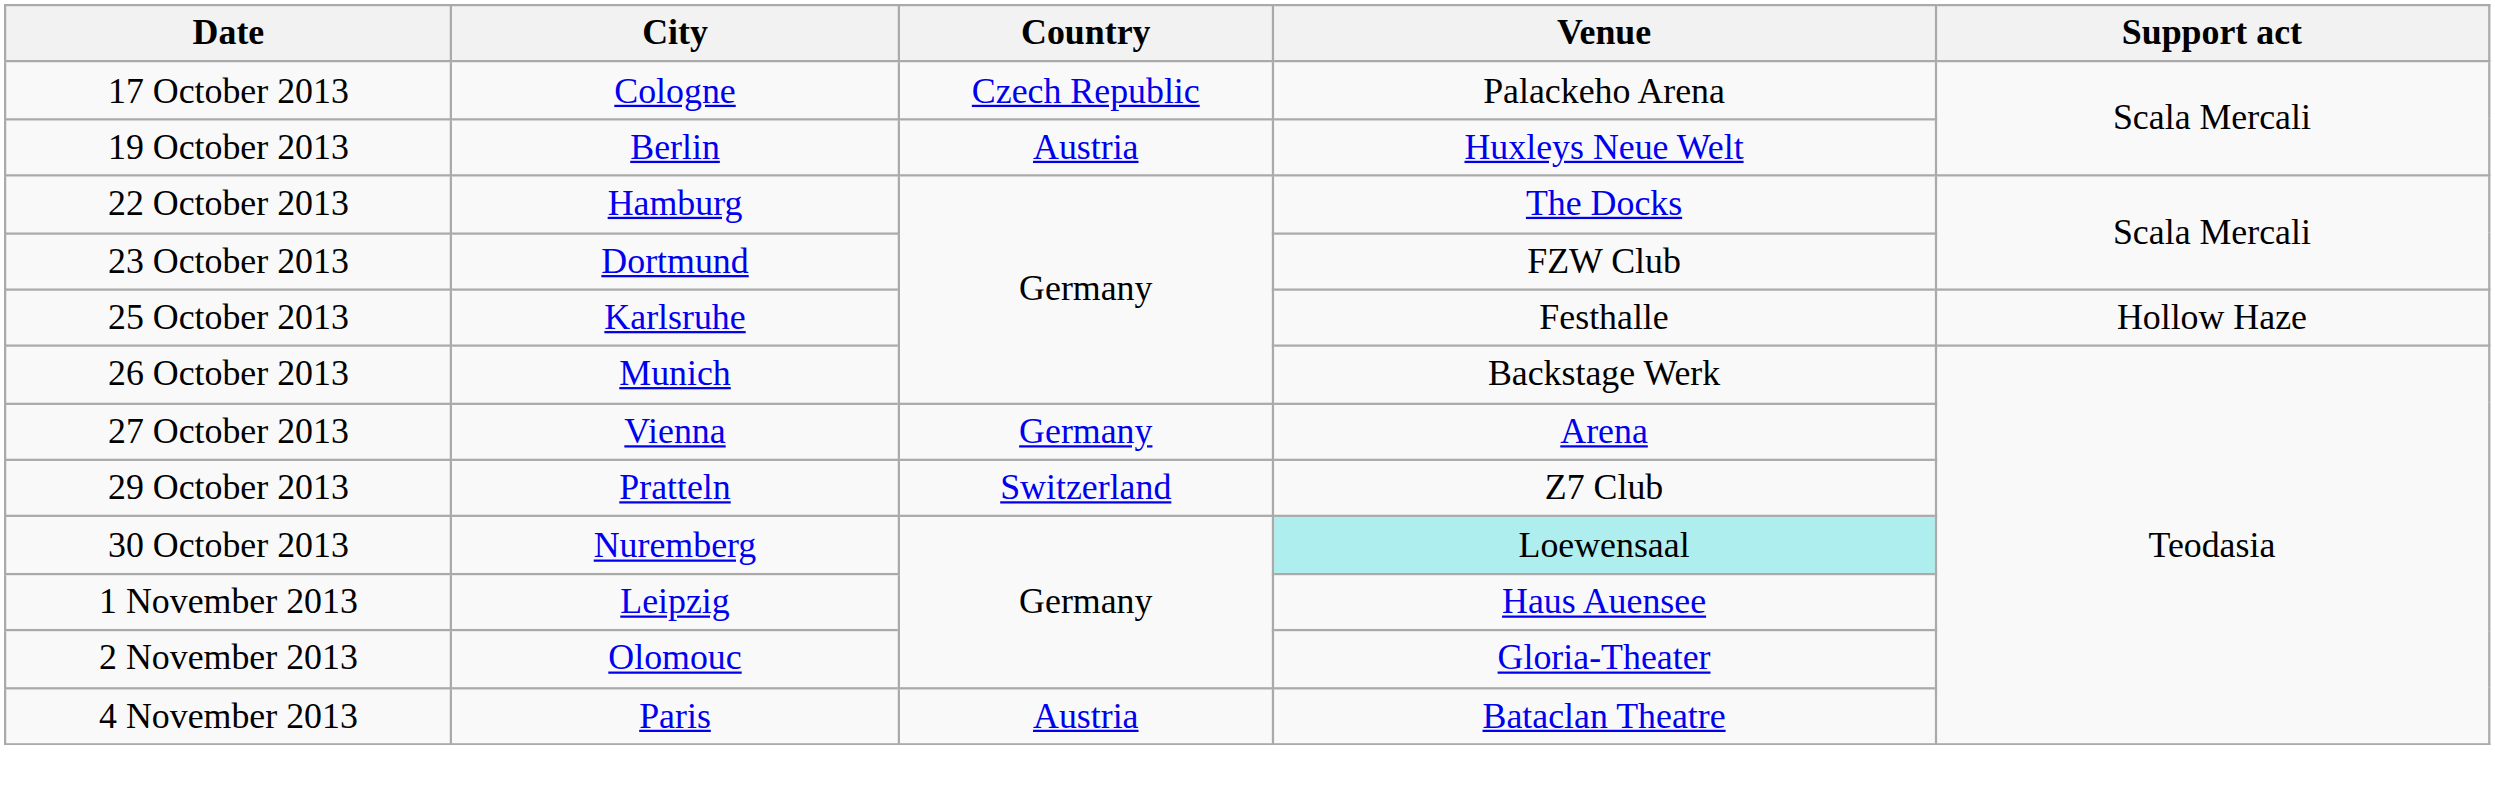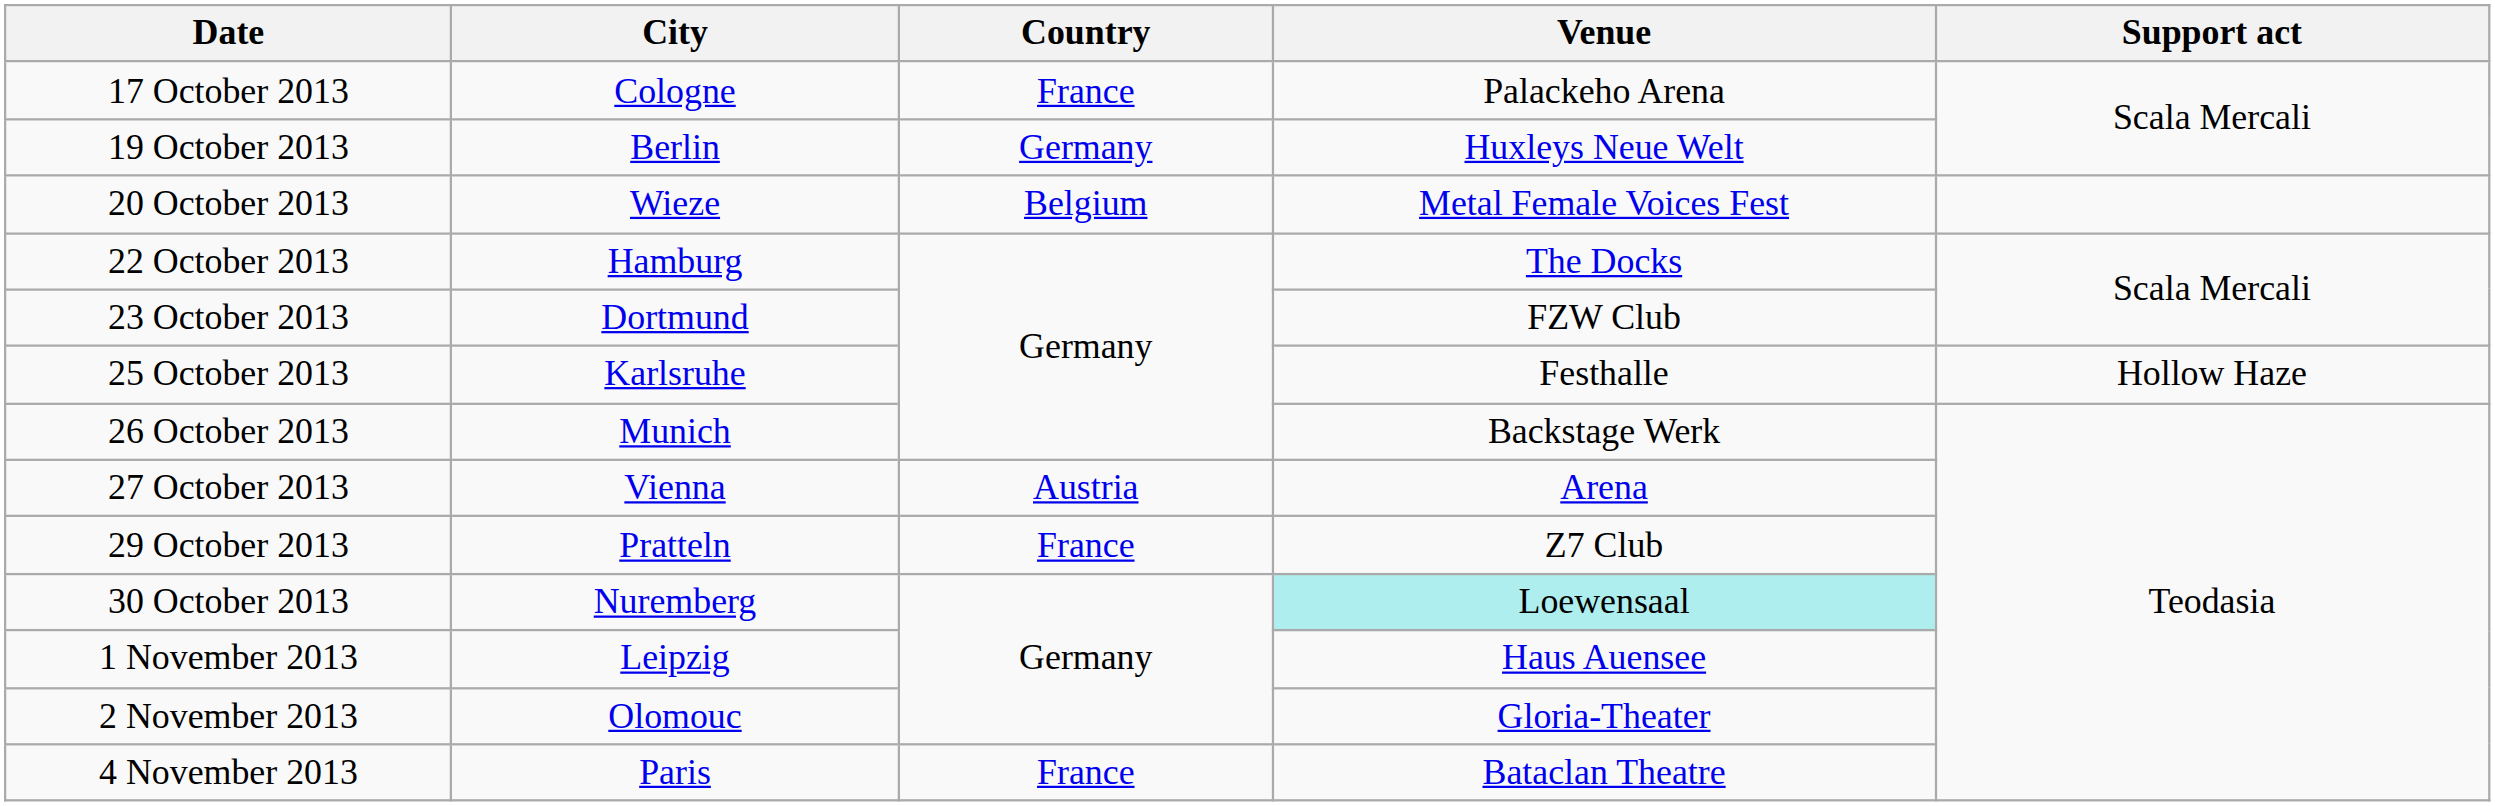17 October 2013 | Country: Czech Republic -> France
19 October 2013 | Country: Austria -> Germany
+ row: 20 October 2013 | Wieze | Belgium | Metal Female Voices Fest
27 October 2013 | Country: Germany -> Austria
29 October 2013 | Country: Switzerland -> France
4 November 2013 | Country: Austria -> France
